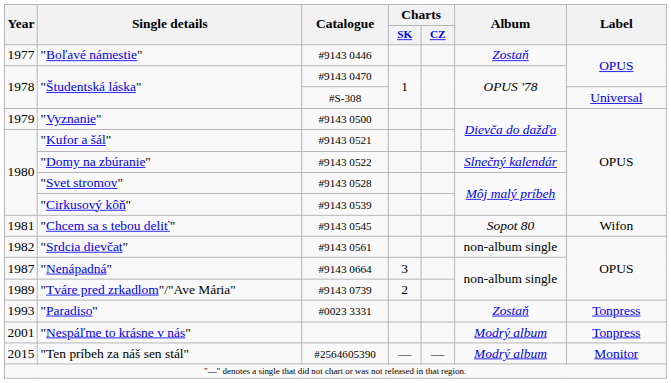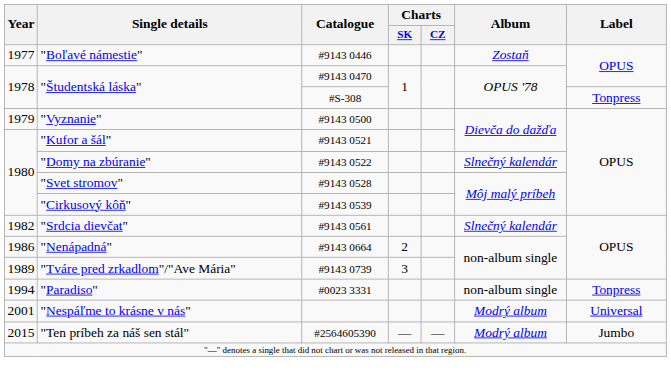"Študentská láska" / #S-308 | Label: Universal -> Tonpress
- row: 1981 | "Chcem sa s tebou deliť" | #9143 0545 | Sopot 80 | Wifon
"Srdcia dievčat" | Album: non-album single -> Slnečný kalendár
"Nenápadná" | Year: 1987 -> 1986
"Nenápadná" | Charts / SK: 3 -> 2
"Tváre pred zrkadlom"/"Ave Mária" | Charts / SK: 2 -> 3
"Paradiso" | Year: 1993 -> 1994
"Paradiso" | Album: Zostaň -> non-album single
"Nespáľme to krásne v nás" | Label: Tonpress -> Universal
"Ten príbeh za náš sen stál" | Label: Monitor -> Jumbo
